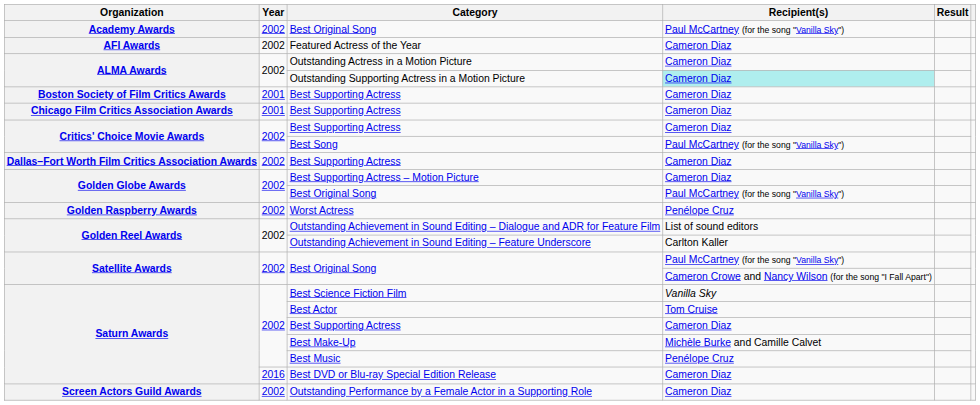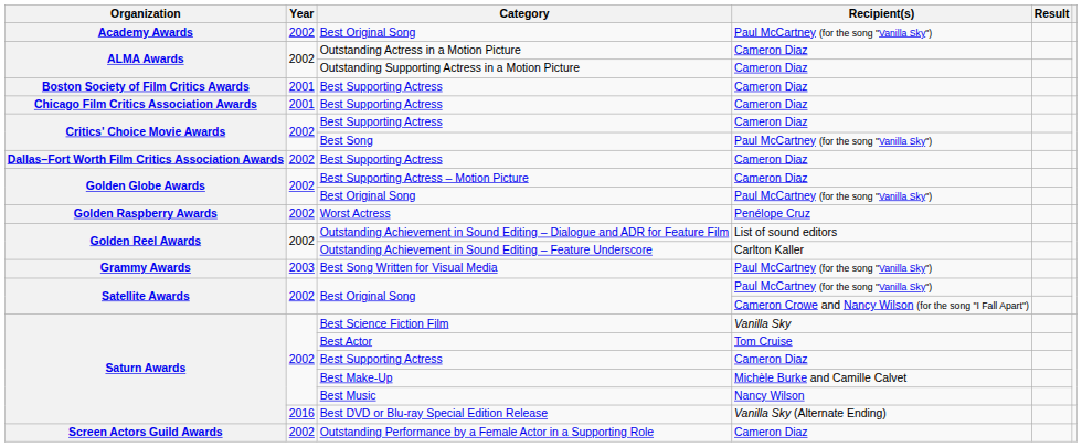- row: AFI Awards | 2002 | Featured Actress of the Year | Cameron Diaz
Outstanding Supporting Actress in a Motion Picture | Recipient(s): paleturquoise background -> no background
+ row: Grammy Awards | 2003 | Best Song Written for Visual Media | Paul McCartney (for the song "Vanilla Sky")
Best Music | Recipient(s): Penélope Cruz -> Nancy Wilson
Best DVD or Blu-ray Special Edition Release | Recipient(s): Cameron Diaz -> Vanilla Sky (Alternate Ending)
